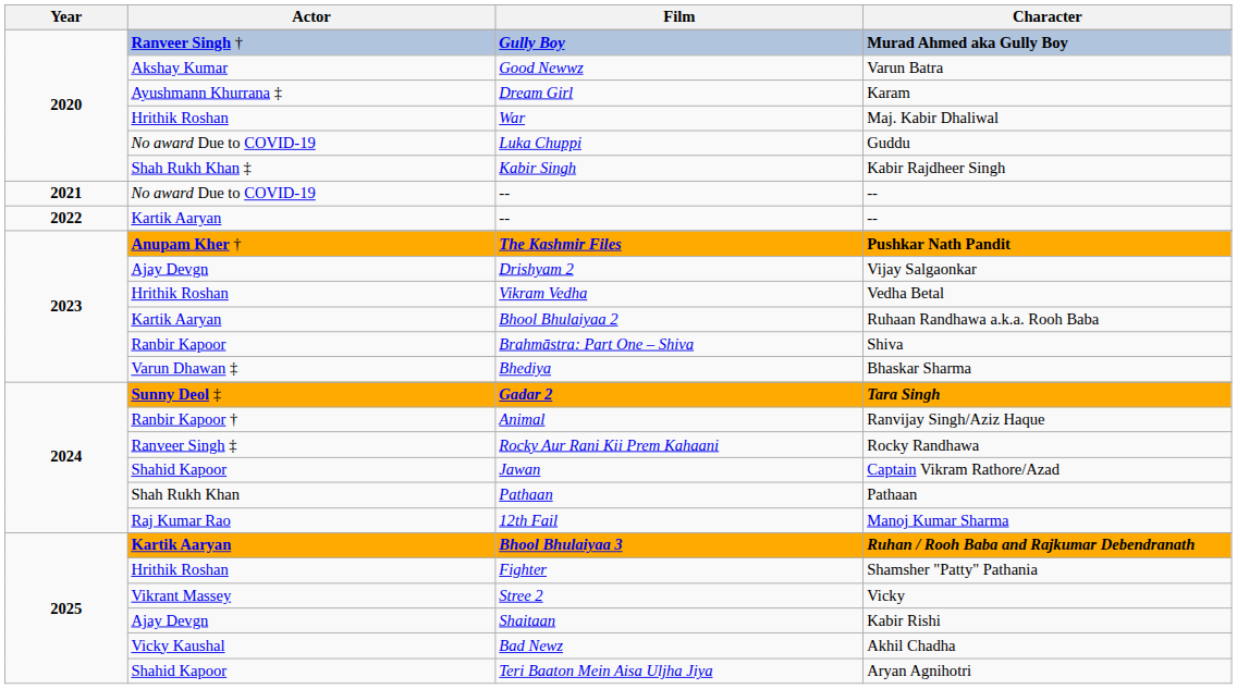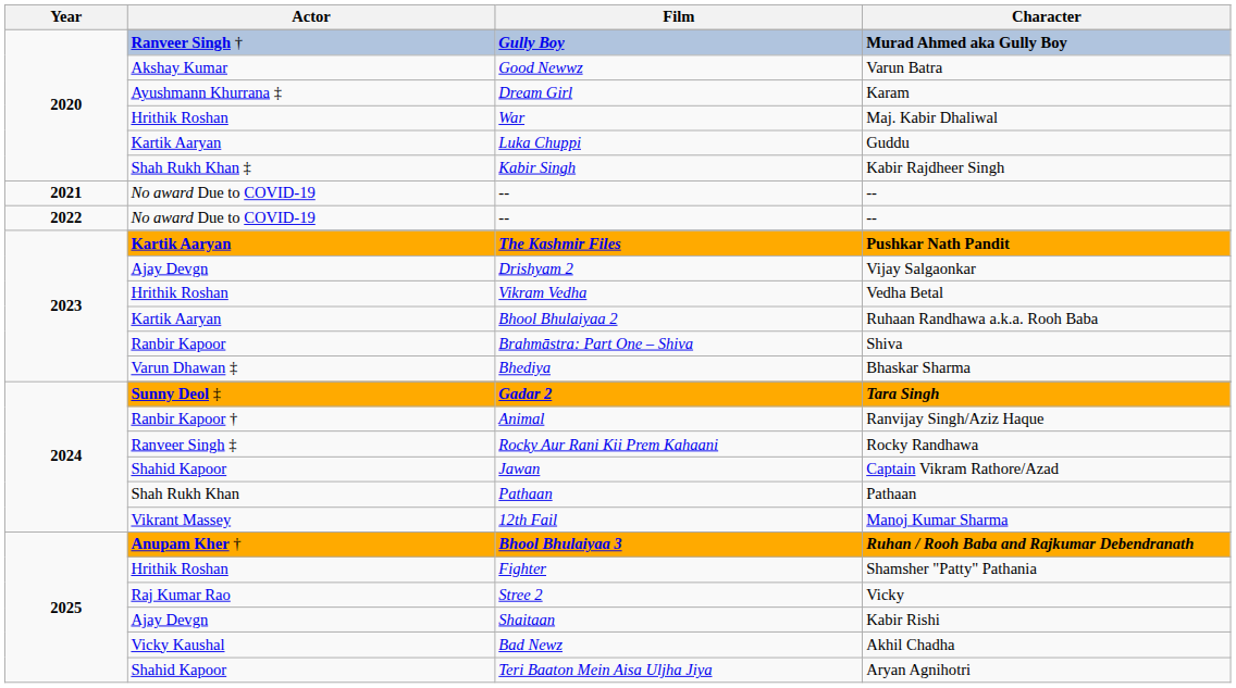Luka Chuppi | Actor: No award Due to COVID-19 -> Kartik Aaryan
2022 / -- | Actor: Kartik Aaryan -> No award Due to COVID-19
The Kashmir Files | Actor: Anupam Kher † -> Kartik Aaryan
12th Fail | Actor: Raj Kumar Rao -> Vikrant Massey
Bhool Bhulaiyaa 3 | Actor: Kartik Aaryan -> Anupam Kher †
Stree 2 | Actor: Vikrant Massey -> Raj Kumar Rao
